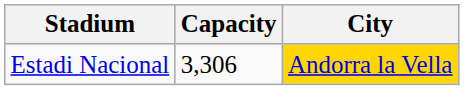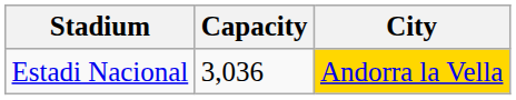Estadi Nacional | Capacity: 3,306 -> 3,036
